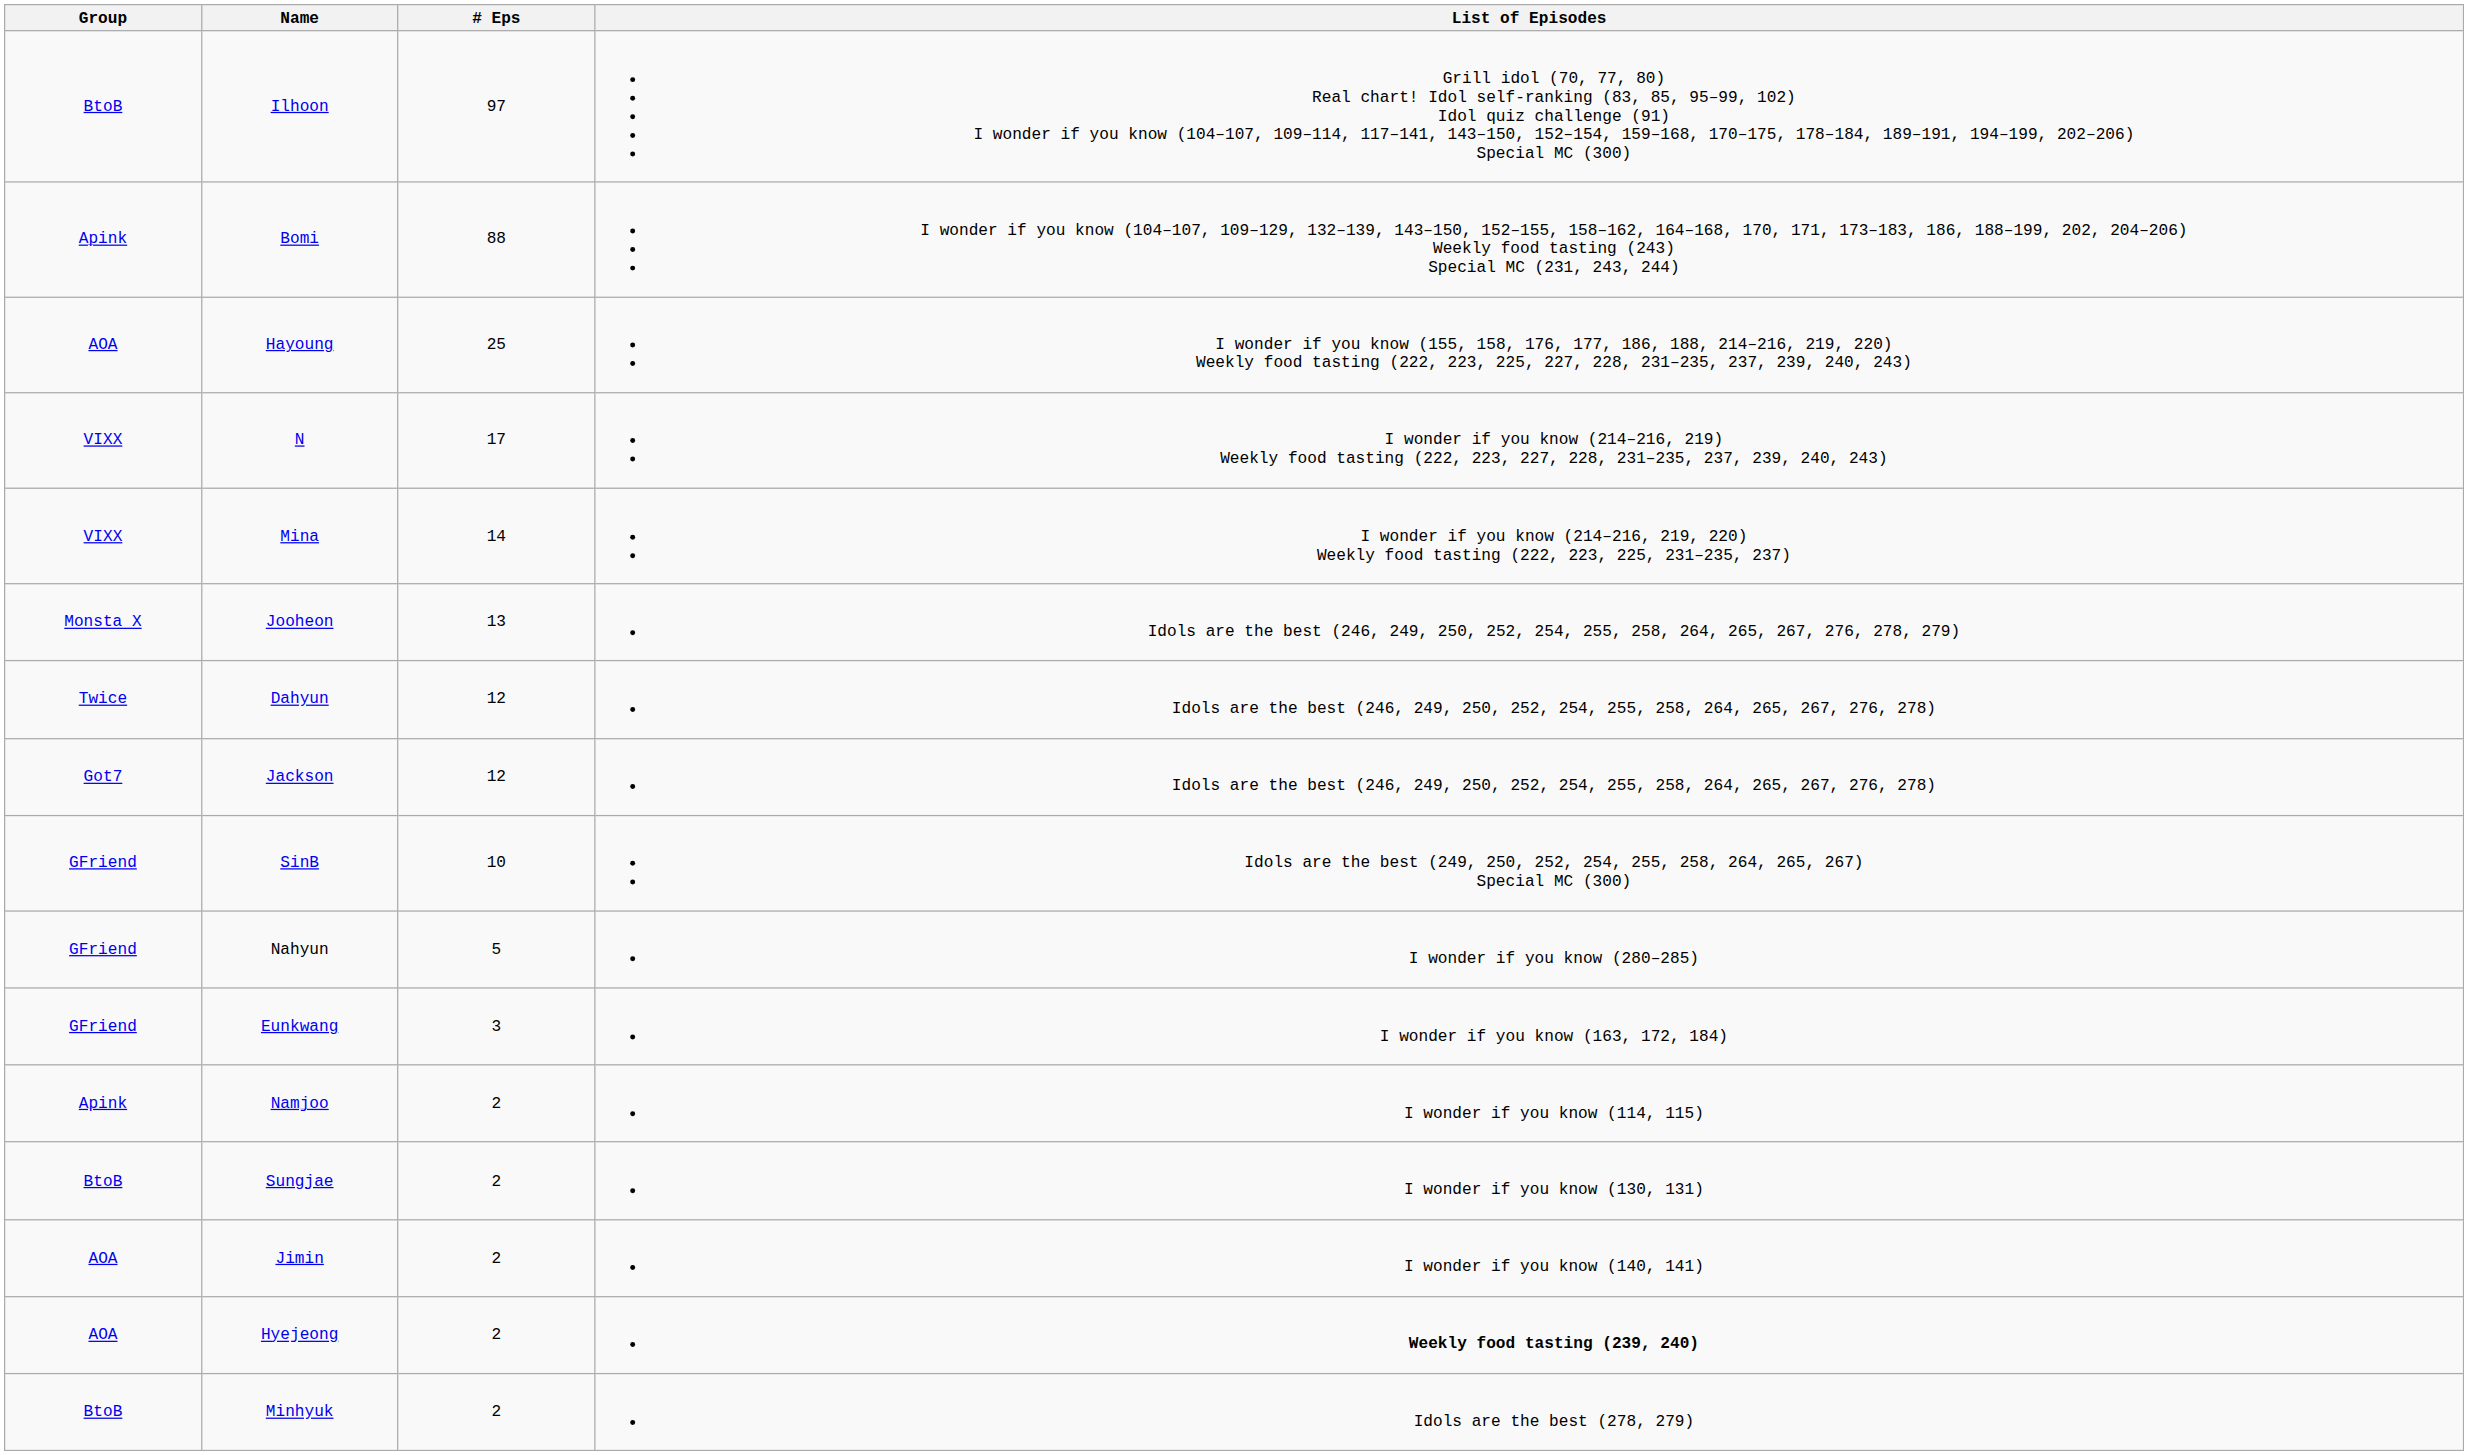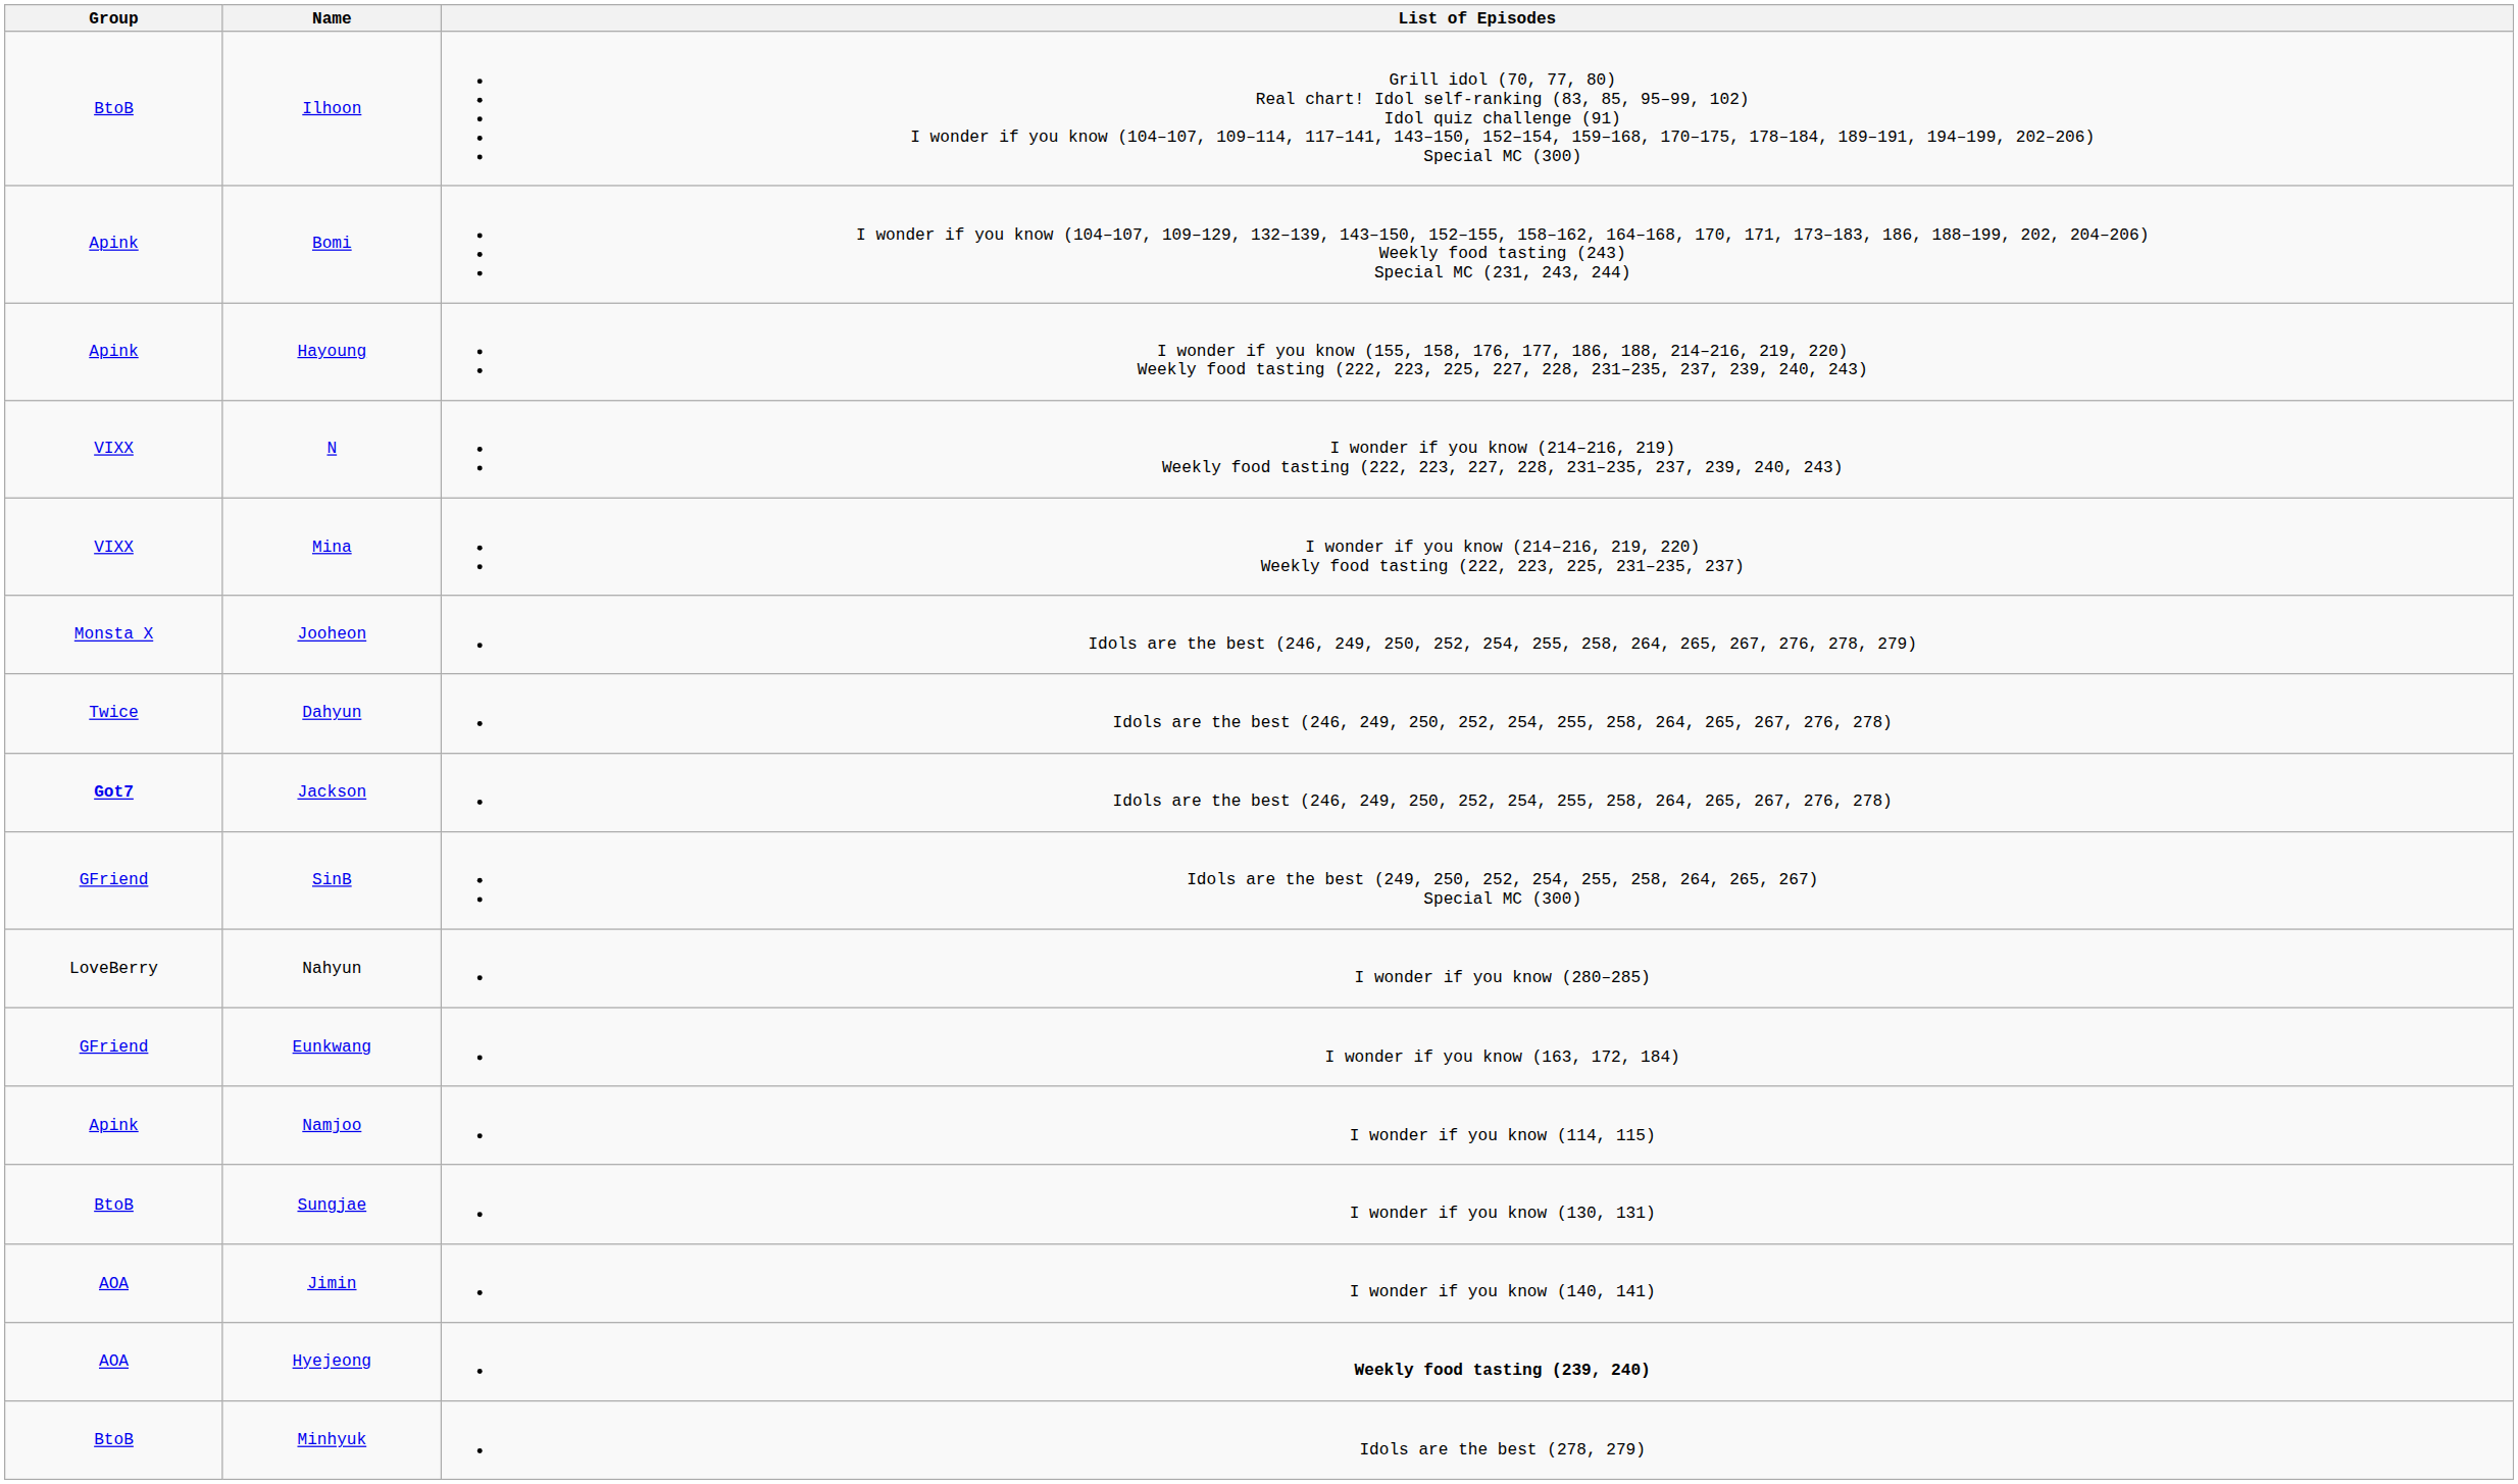- column: # Eps | 97 | 88 | 25 | 17 | 14 | 13 | 12 | 12 | 10 | 5 | 3 | 2 | 2 | 2 | 2 | 2
Hayoung | Group: AOA -> Apink
Jackson | Group: normal -> bold
Nahyun | Group: GFriend -> LoveBerry
